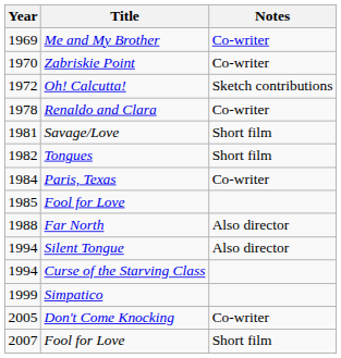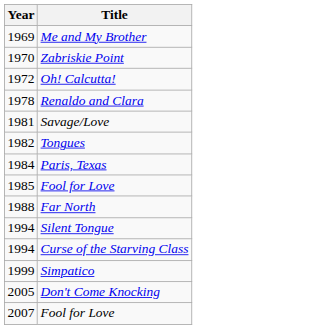- column: Notes | Co-writer | Co-writer | Sketch contributions | Co-writer | Short film | Short film | Co-writer | Also director | Also director | Co-writer | Short film
